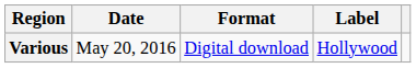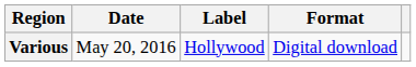columns swapped: Format <-> Label
